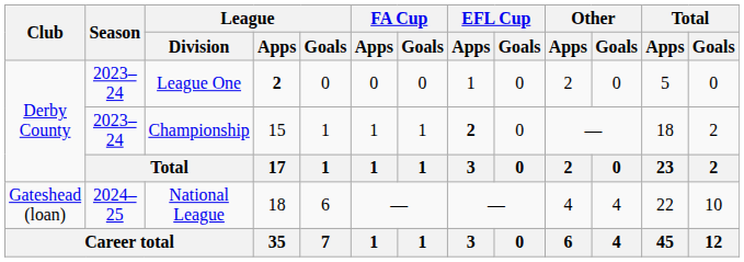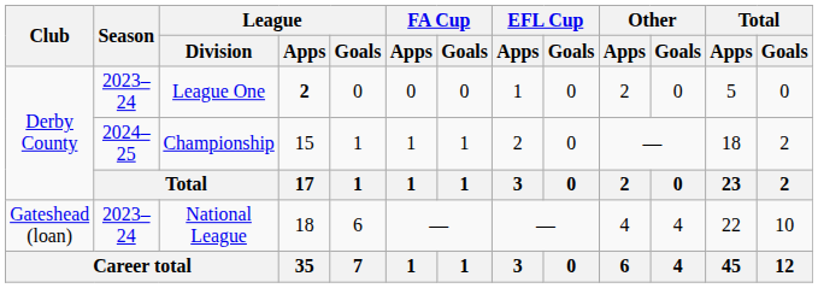Championship | Season: 2023–24 -> 2024–25
Championship | EFL Cup / Apps: bold -> normal
National League | Season: 2024–25 -> 2023–24
